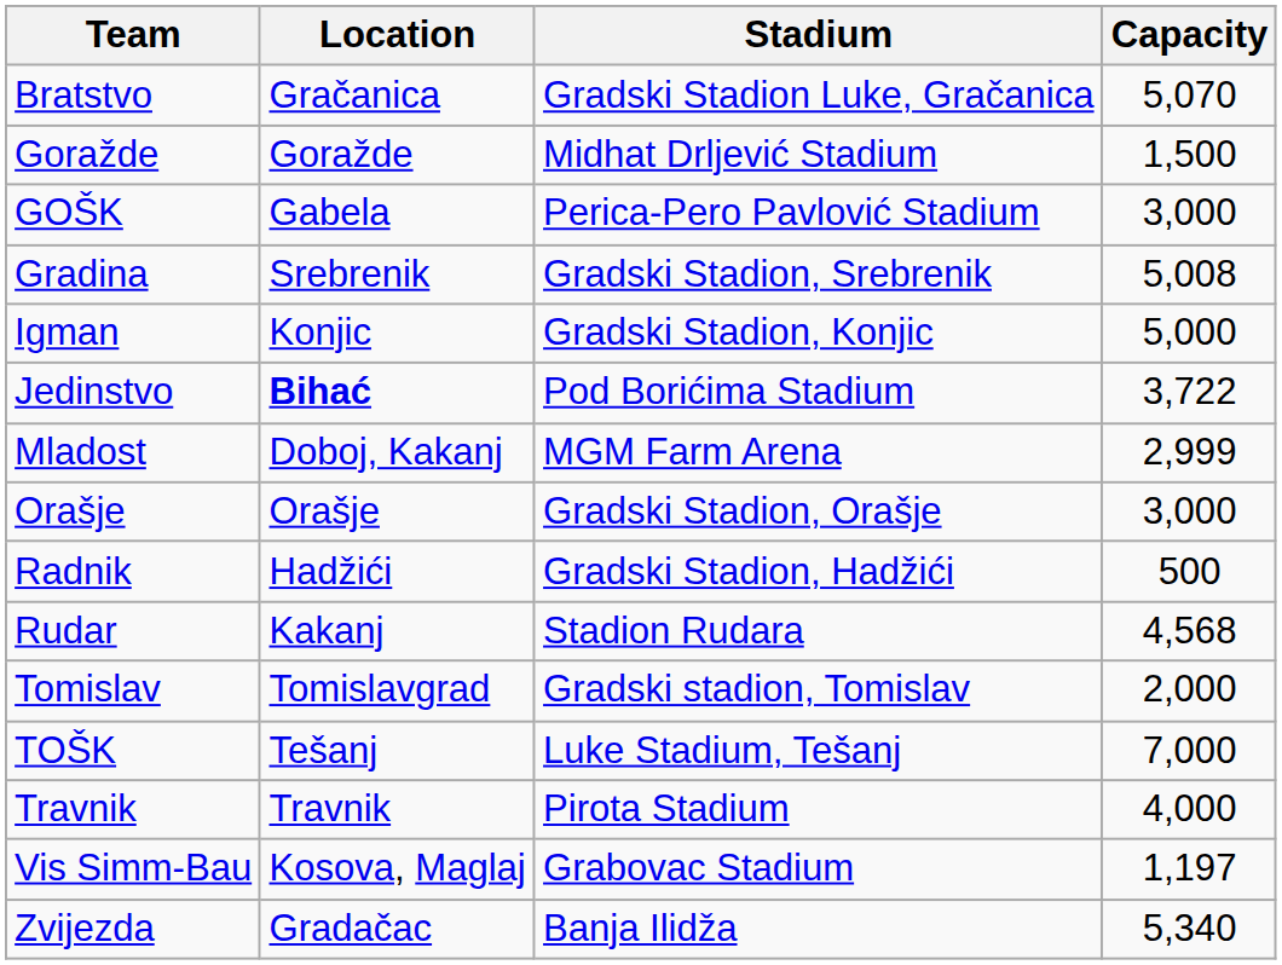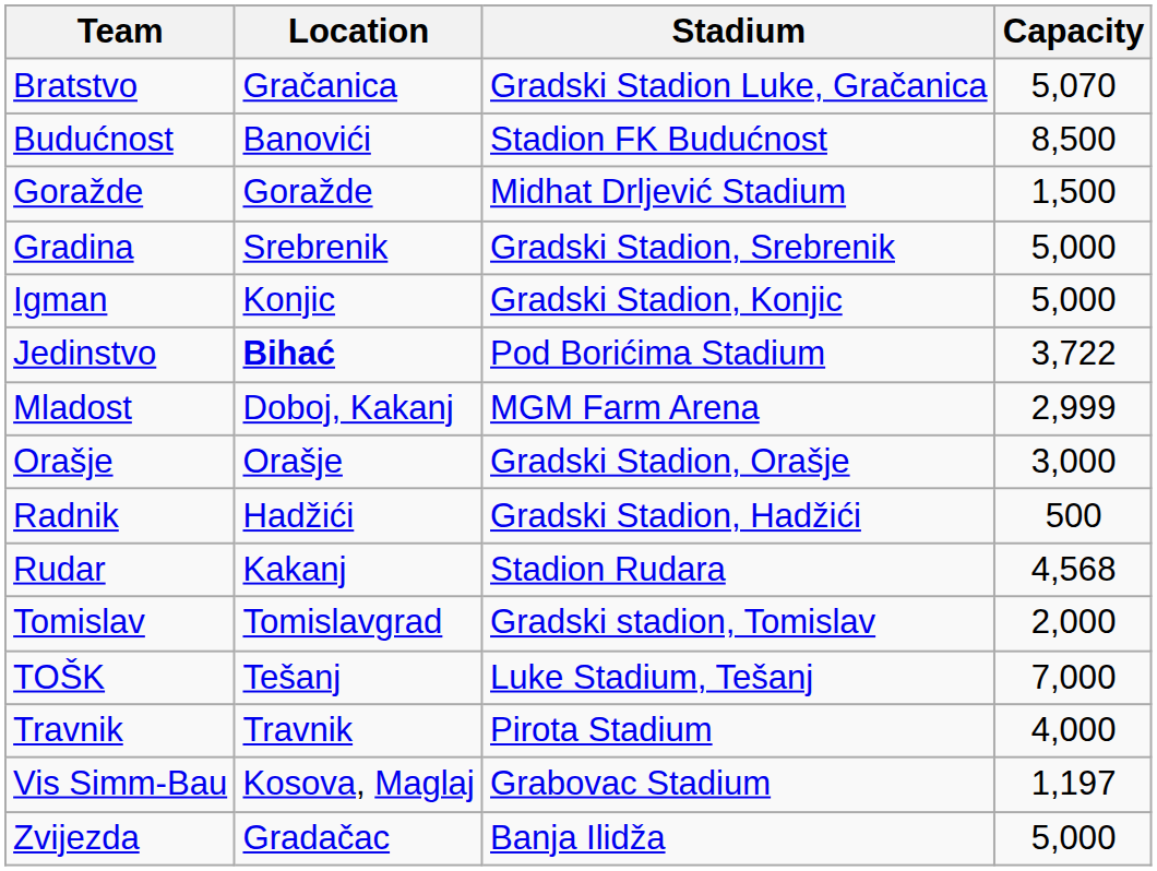+ row: Budućnost | Banovići | Stadion FK Budućnost | 8,500
- row: GOŠK | Gabela | Perica-Pero Pavlović Stadium | 3,000
Gradina | Capacity: 5,008 -> 5,000
Zvijezda | Capacity: 5,340 -> 5,000
